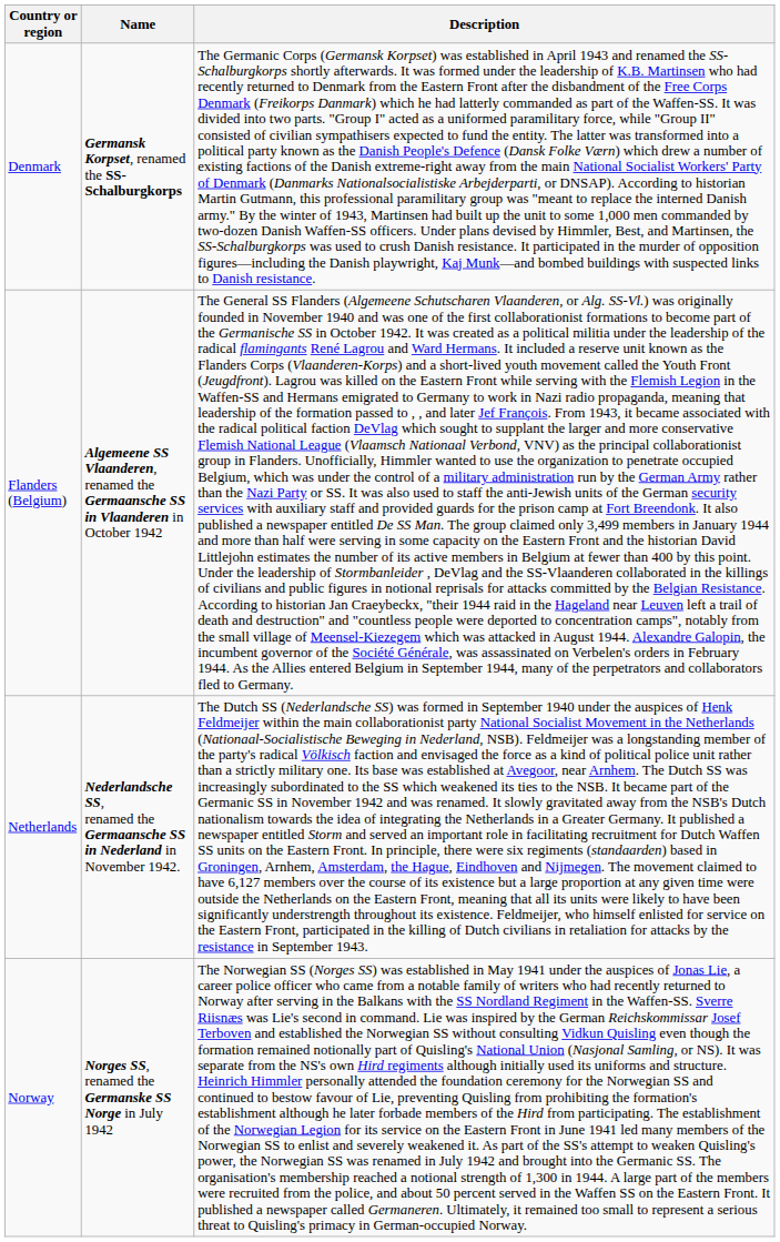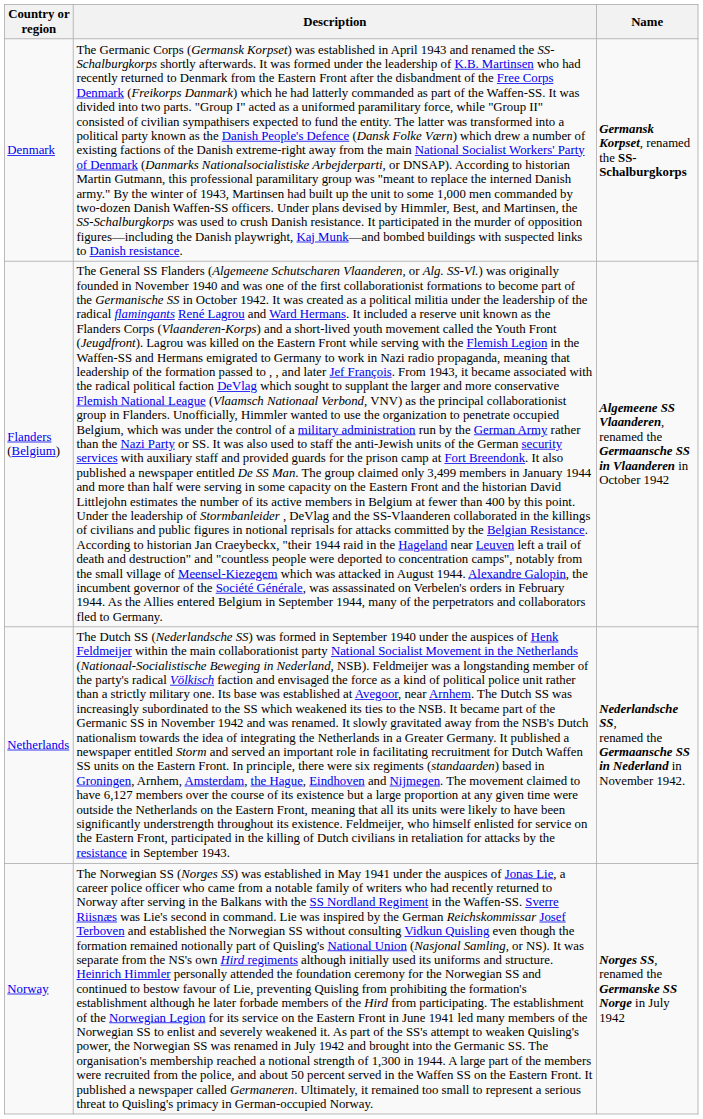columns swapped: Name <-> Description
